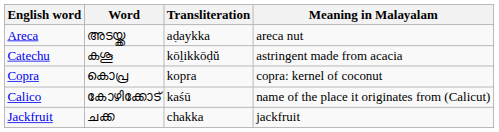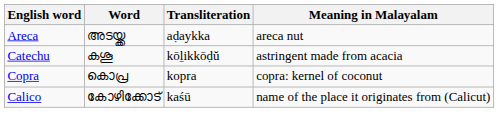- row: Jackfruit | ചക്ക | chakka | jackfruit
